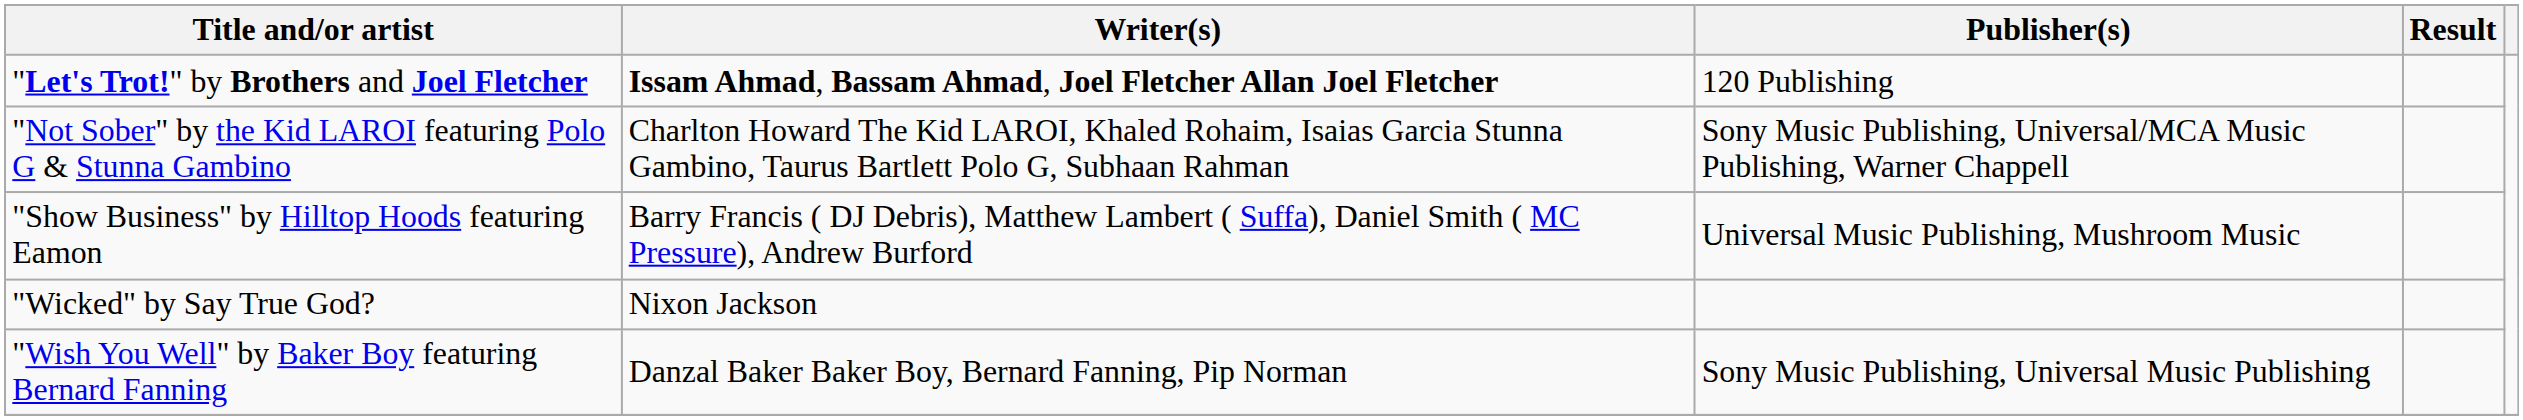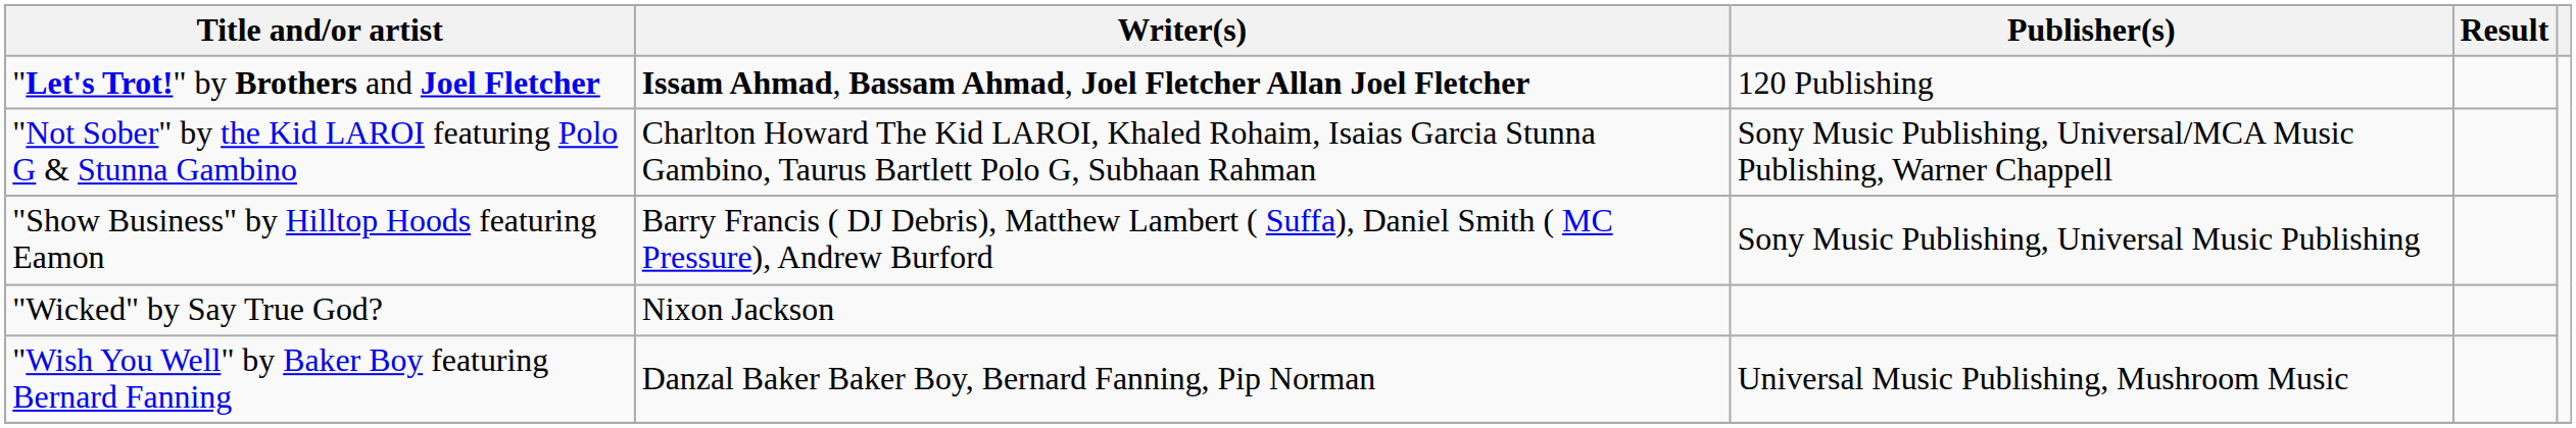"Show Business" by Hilltop Hoods featuring Eamon | Publisher(s): Universal Music Publishing, Mushroom Music -> Sony Music Publishing, Universal Music Publishing
"Wish You Well" by Baker Boy featuring Bernard Fanning | Publisher(s): Sony Music Publishing, Universal Music Publishing -> Universal Music Publishing, Mushroom Music
